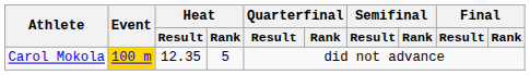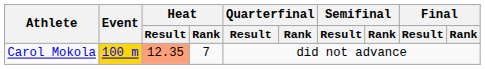Carol Mokola | Heat / Result: no background -> lightsalmon background
Carol Mokola | Heat / Rank: 5 -> 7
